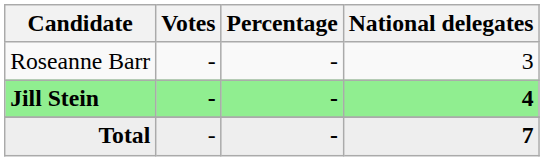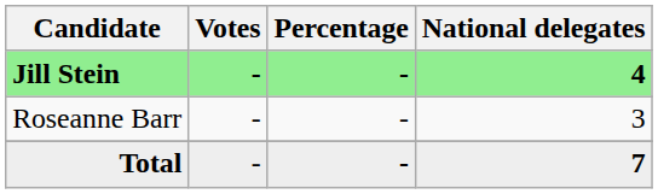rows swapped: Jill Stein <-> Roseanne Barr
